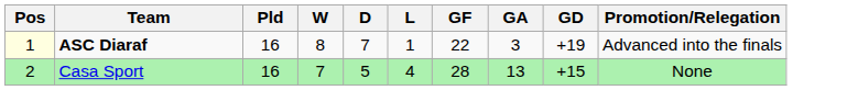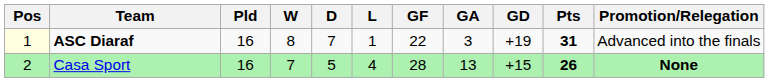+ column: Pts | 31 | 26
Casa Sport | Promotion/Relegation: normal -> bold
